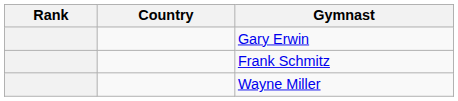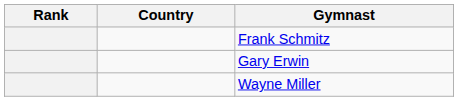rows swapped: Gary Erwin <-> Frank Schmitz
